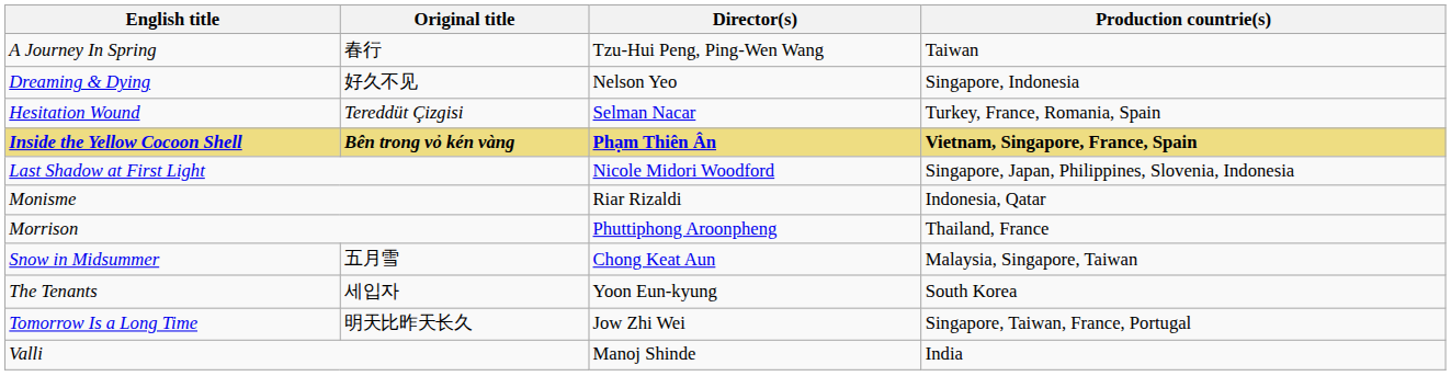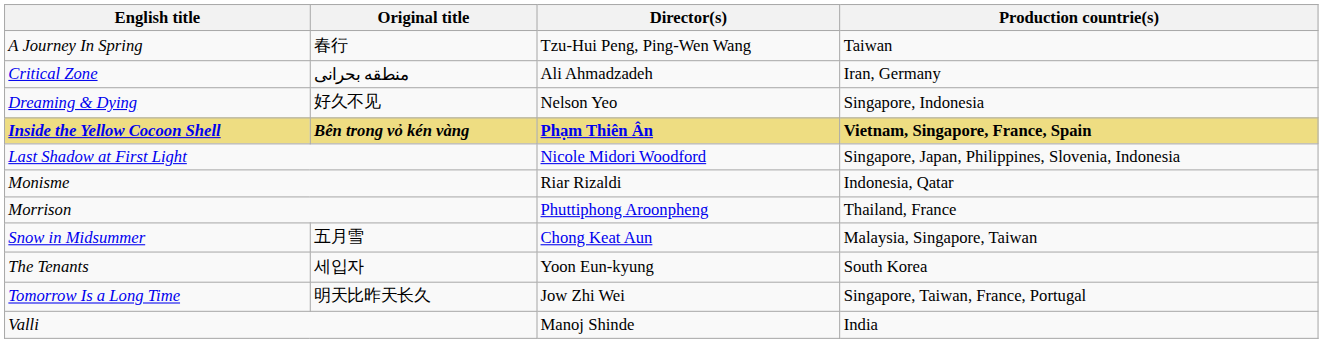+ row: Critical Zone | منطقه بحرانی | Ali Ahmadzadeh | Iran, Germany
- row: Hesitation Wound | Tereddüt Çizgisi | Selman Nacar | Turkey, France, Romania, Spain
